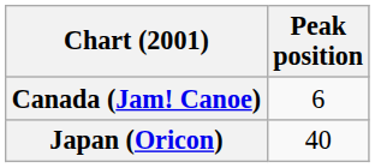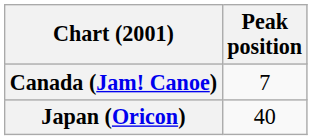Canada (Jam! Canoe) | Peak position: 6 -> 7
